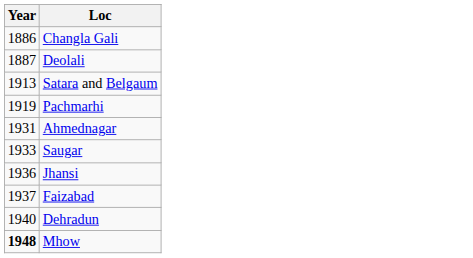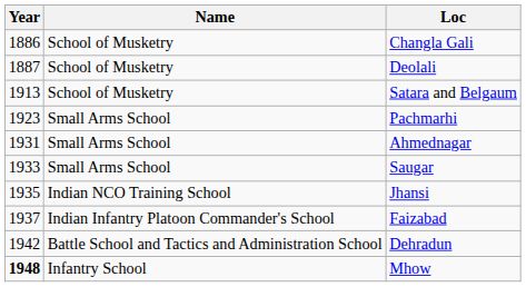+ column: Name | School of Musketry | School of Musketry | School of Musketry | Small Arms School | Small Arms School | Small Arms School | Indian NCO Training School | Indian Infantry Platoon Commander's School | Battle School and Tactics and Administration School | Infantry School
Pachmarhi | Year: 1919 -> 1923
Jhansi | Year: 1936 -> 1935
Dehradun | Year: 1940 -> 1942
